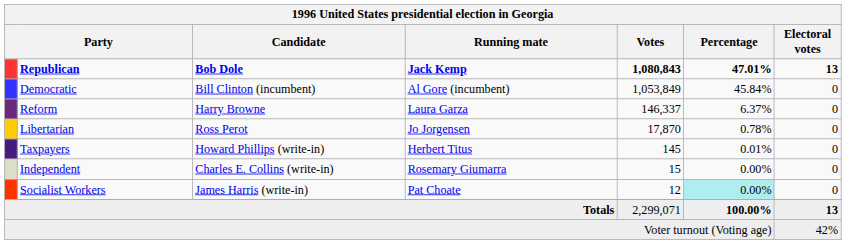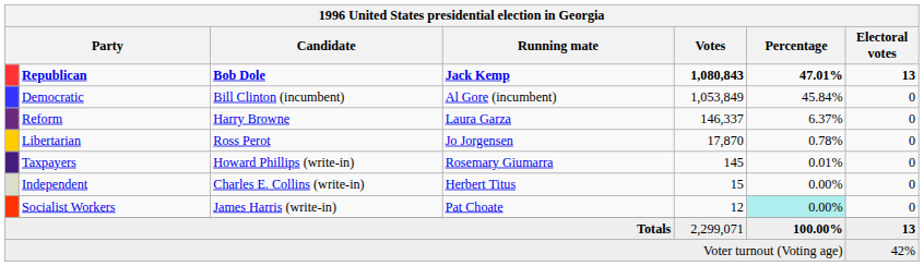Taxpayers | Running mate: Herbert Titus -> Rosemary Giumarra
Independent | Running mate: Rosemary Giumarra -> Herbert Titus
